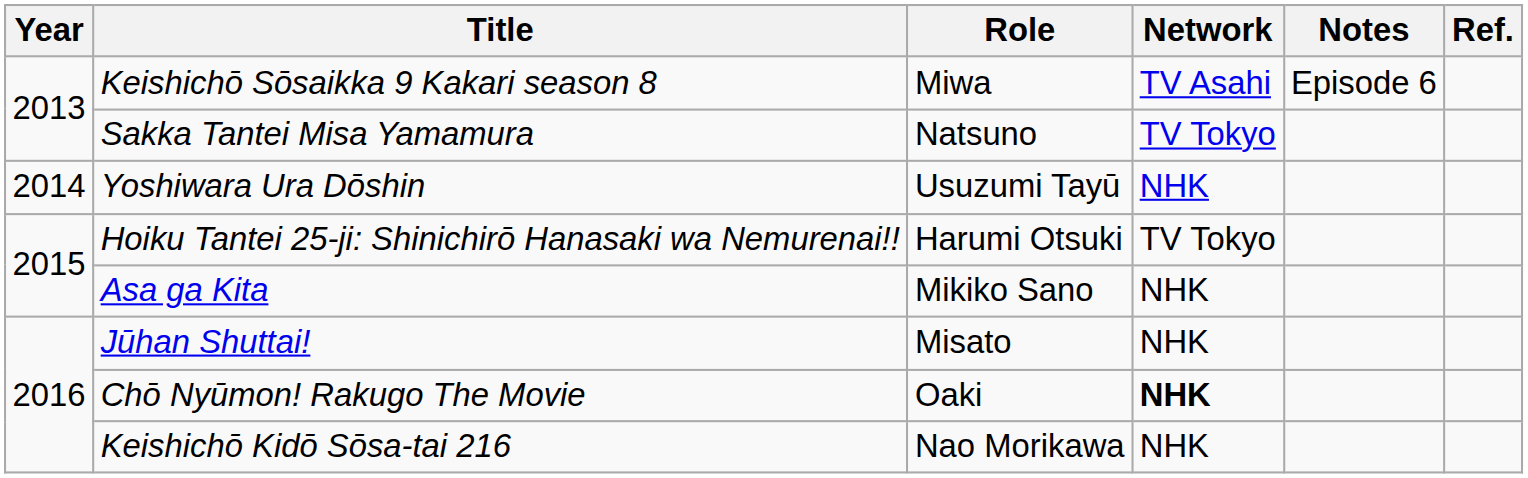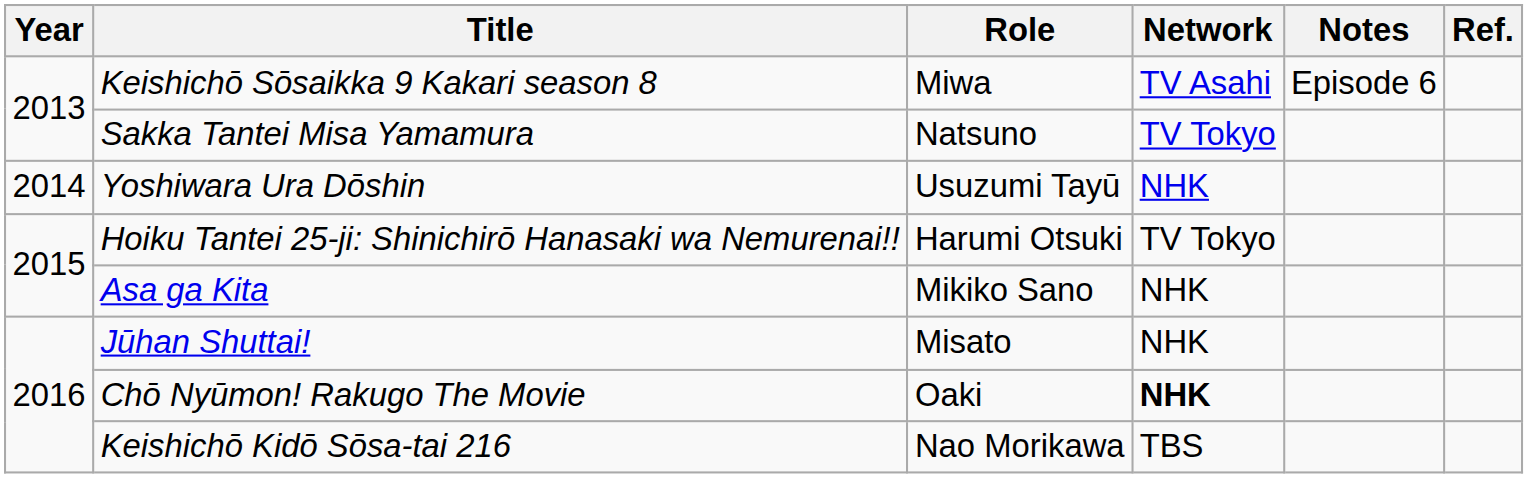Keishichō Kidō Sōsa-tai 216 | Network: NHK -> TBS
